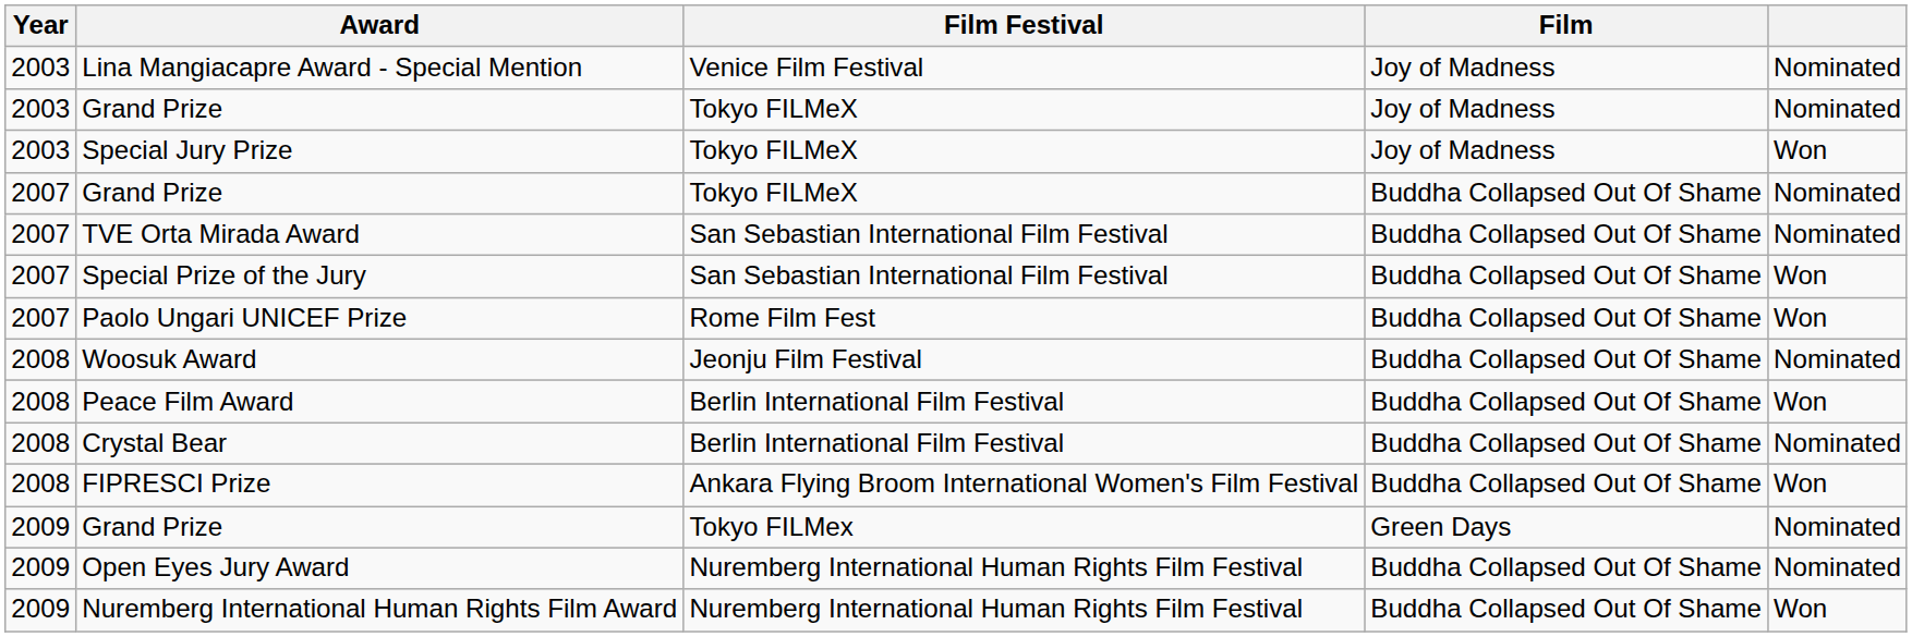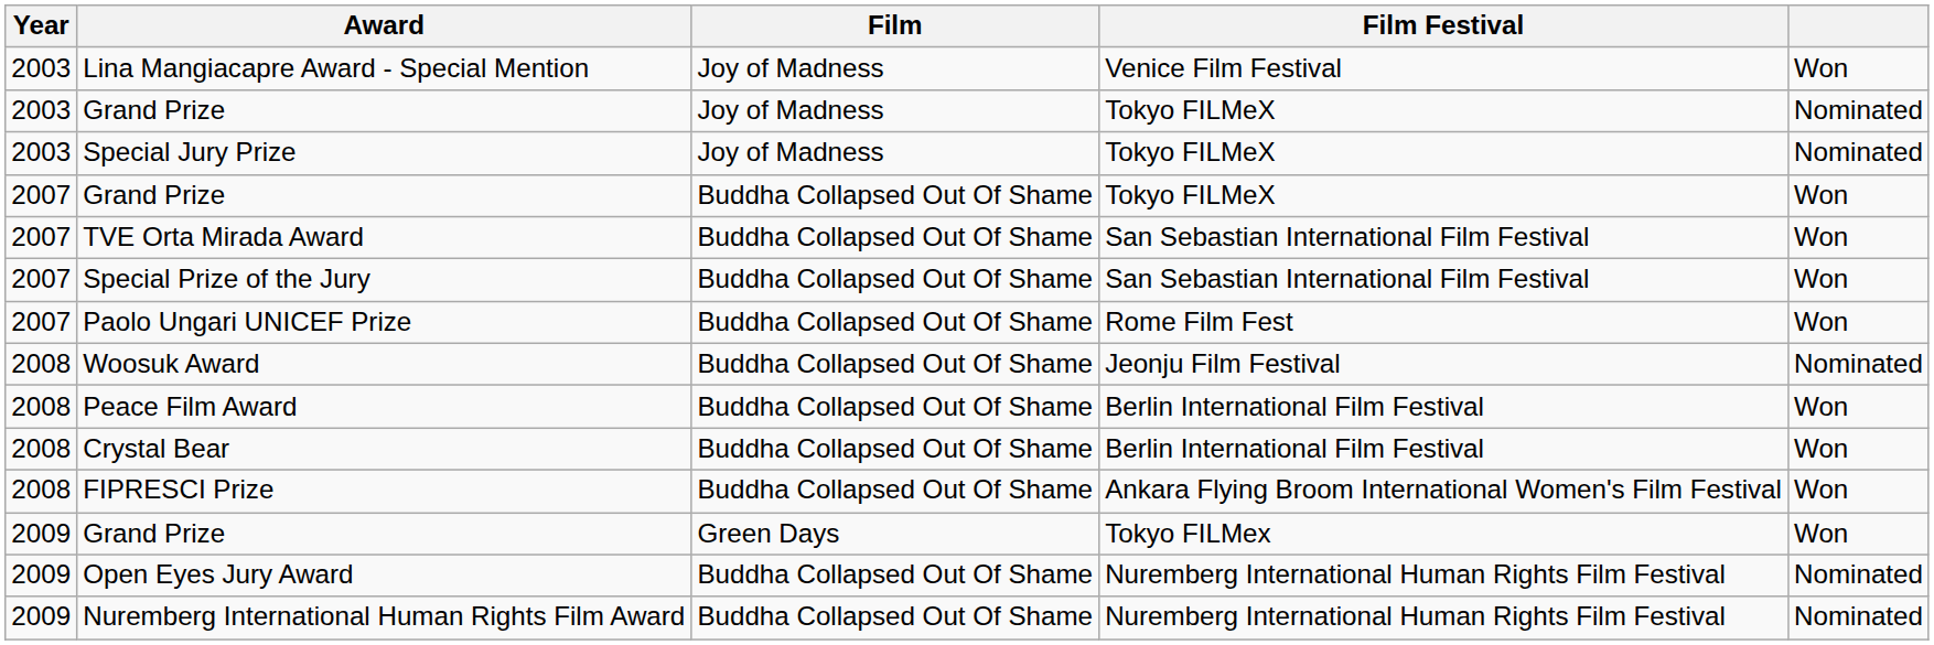columns swapped: Film Festival <-> Film
Lina Mangiacapre Award - Special Mention | column 5: Nominated -> Won
Special Jury Prize | column 5: Won -> Nominated
2007 / Grand Prize | column 5: Nominated -> Won
TVE Orta Mirada Award | column 5: Nominated -> Won
Crystal Bear | column 5: Nominated -> Won
2009 / Grand Prize | column 5: Nominated -> Won
Nuremberg International Human Rights Film Award | column 5: Won -> Nominated
